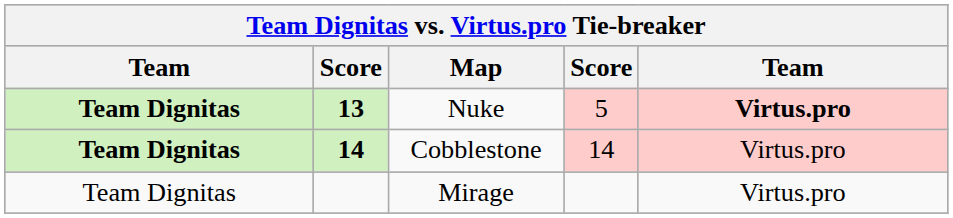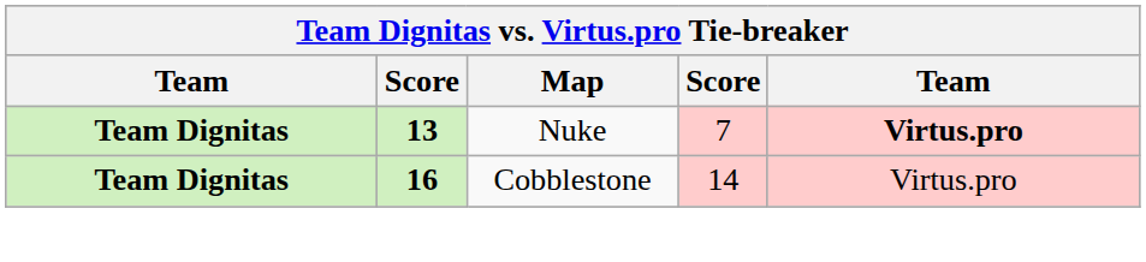Nuke | column 4: 5 -> 7
Cobblestone | column 2: 14 -> 16
- row: Team Dignitas | Mirage | Virtus.pro
